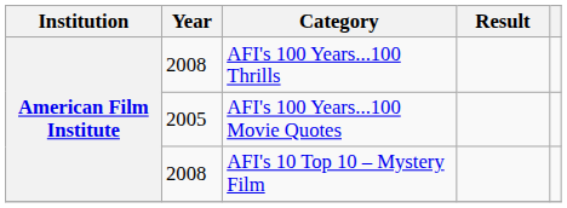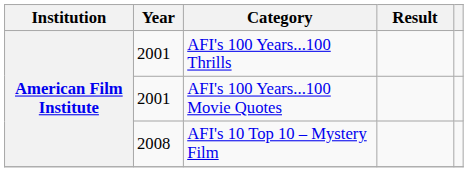AFI's 100 Years...100 Thrills | Year: 2008 -> 2001
AFI's 100 Years...100 Movie Quotes | Year: 2005 -> 2001
